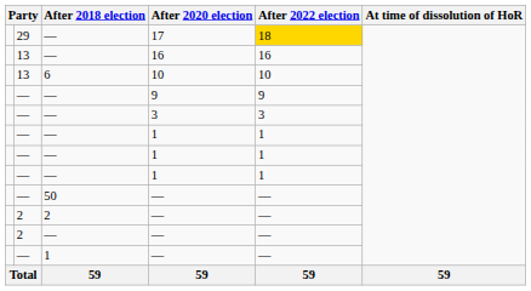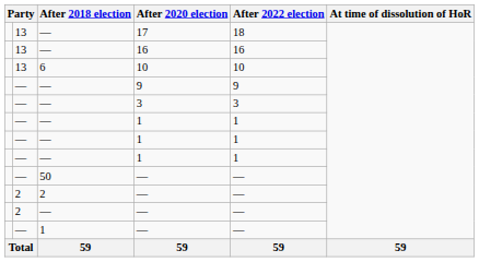17 | column 2: 29 -> 13
17 | After 2022 election: gold background -> no background
